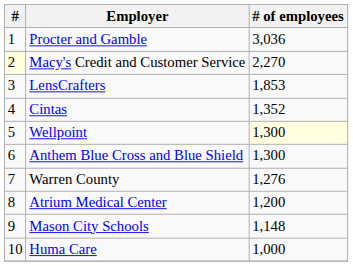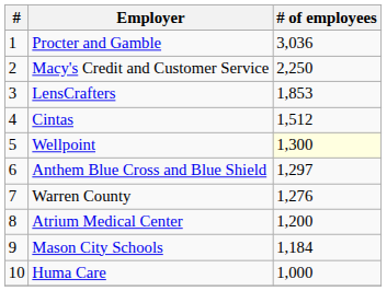Macy's Credit and Customer Service | #: lightyellow background -> no background
Macy's Credit and Customer Service | # of employees: 2,270 -> 2,250
Cintas | # of employees: 1,352 -> 1,512
Anthem Blue Cross and Blue Shield | # of employees: 1,300 -> 1,297
Mason City Schools | # of employees: 1,148 -> 1,184
